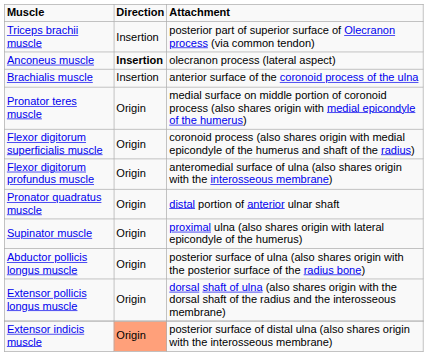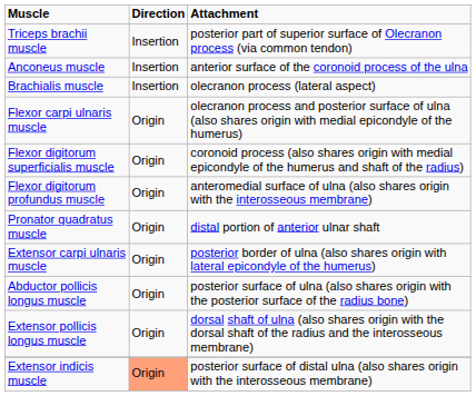Anconeus muscle | Direction: bold -> normal
Anconeus muscle | Attachment: olecranon process (lateral aspect) -> anterior surface of the coronoid process of the ulna
Brachialis muscle | Attachment: anterior surface of the coronoid process of the ulna -> olecranon process (lateral aspect)
- row: Pronator teres muscle | Origin | medial surface on middle portion of coronoid process (also shares origin with medial epicondyle of the humerus)
+ row: Flexor carpi ulnaris muscle | Origin | olecranon process and posterior surface of ulna (also shares origin with medial epicondyle of the humerus)
+ row: Extensor carpi ulnaris muscle | Origin | posterior border of ulna (also shares origin with lateral epicondyle of the humerus)
- row: Supinator muscle | Origin | proximal ulna (also shares origin with lateral epicondyle of the humerus)
